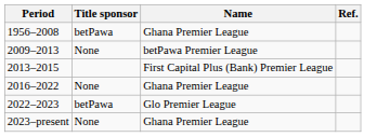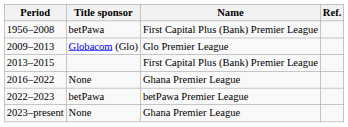1956–2008 | Name: Ghana Premier League -> First Capital Plus (Bank) Premier League
2009–2013 | Title sponsor: None -> Globacom (Glo)
2009–2013 | Name: betPawa Premier League -> Glo Premier League
2022–2023 | Name: Glo Premier League -> betPawa Premier League
